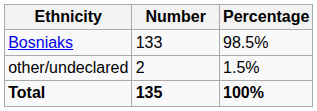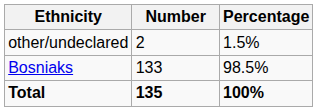rows swapped: Bosniaks <-> other/undeclared
